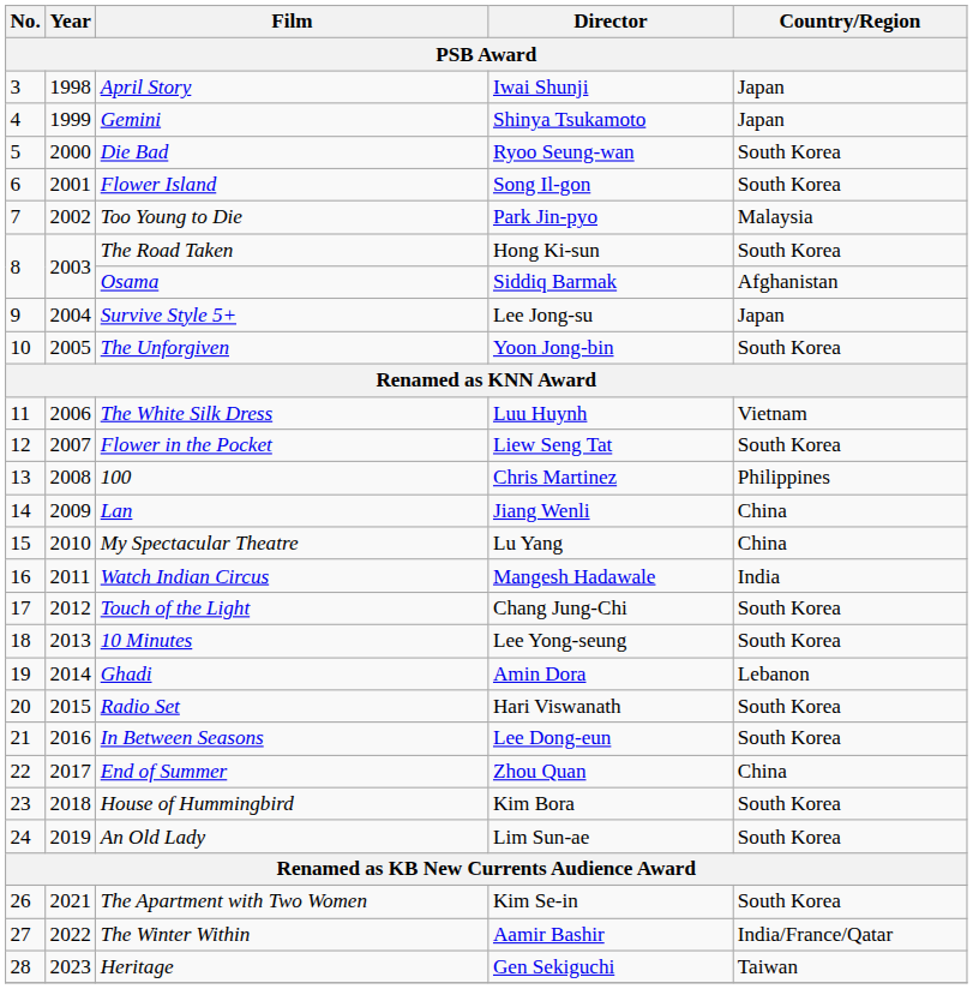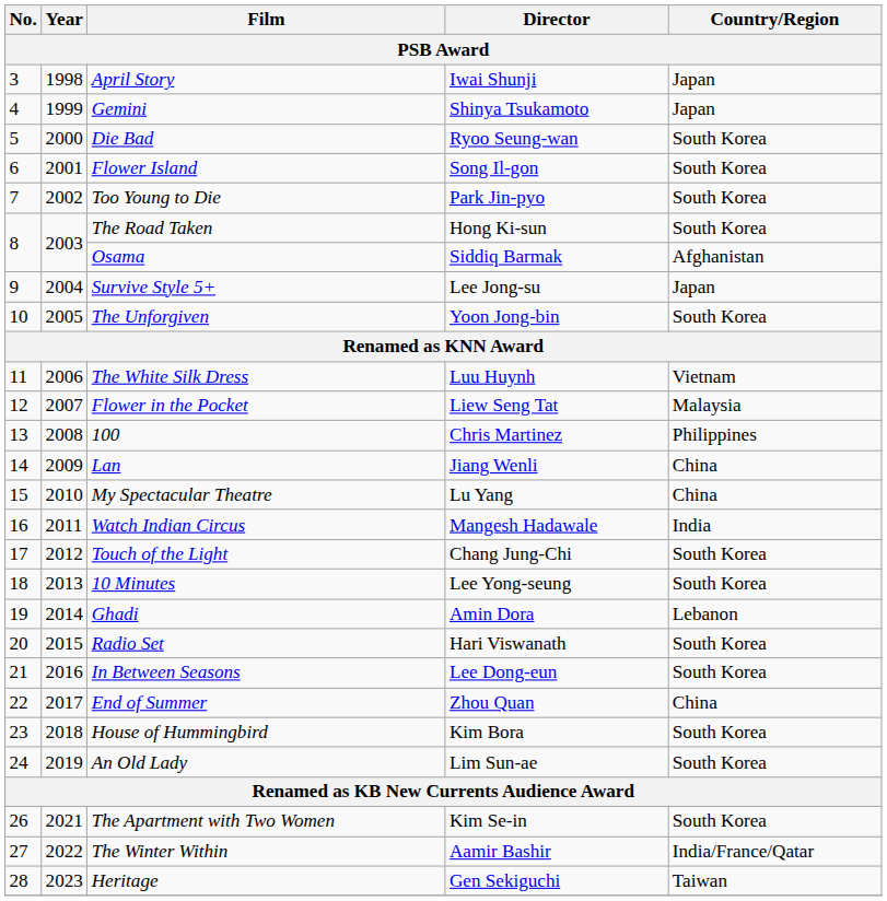Too Young to Die | Country/Region: Malaysia -> South Korea
Flower in the Pocket | Country/Region: South Korea -> Malaysia
